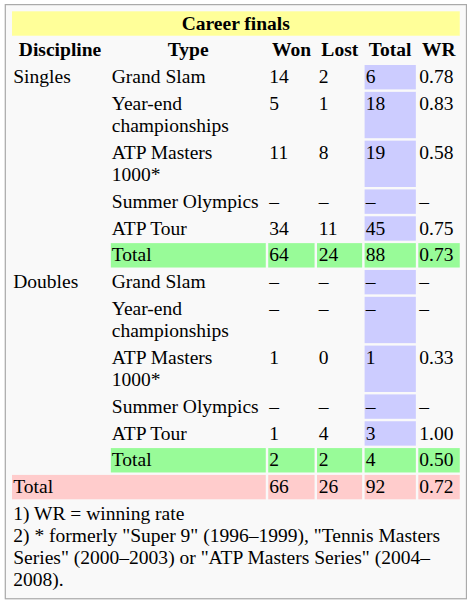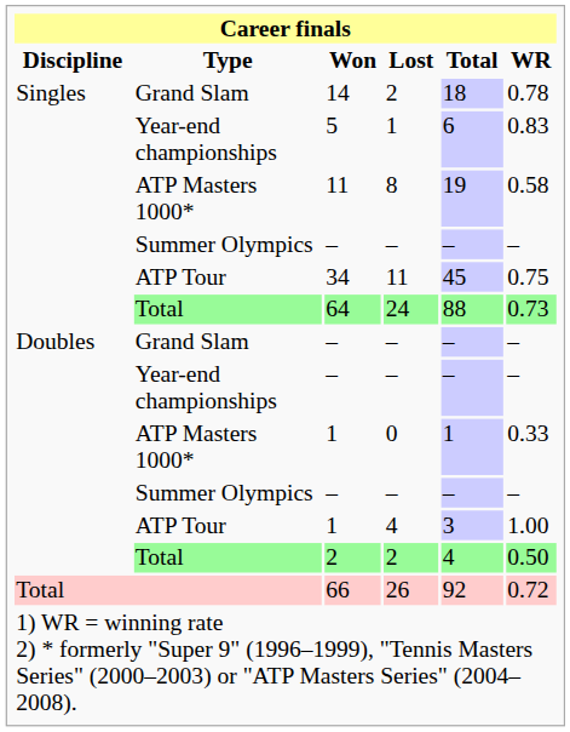14 | Total: 6 -> 18
5 | Total: 18 -> 6
